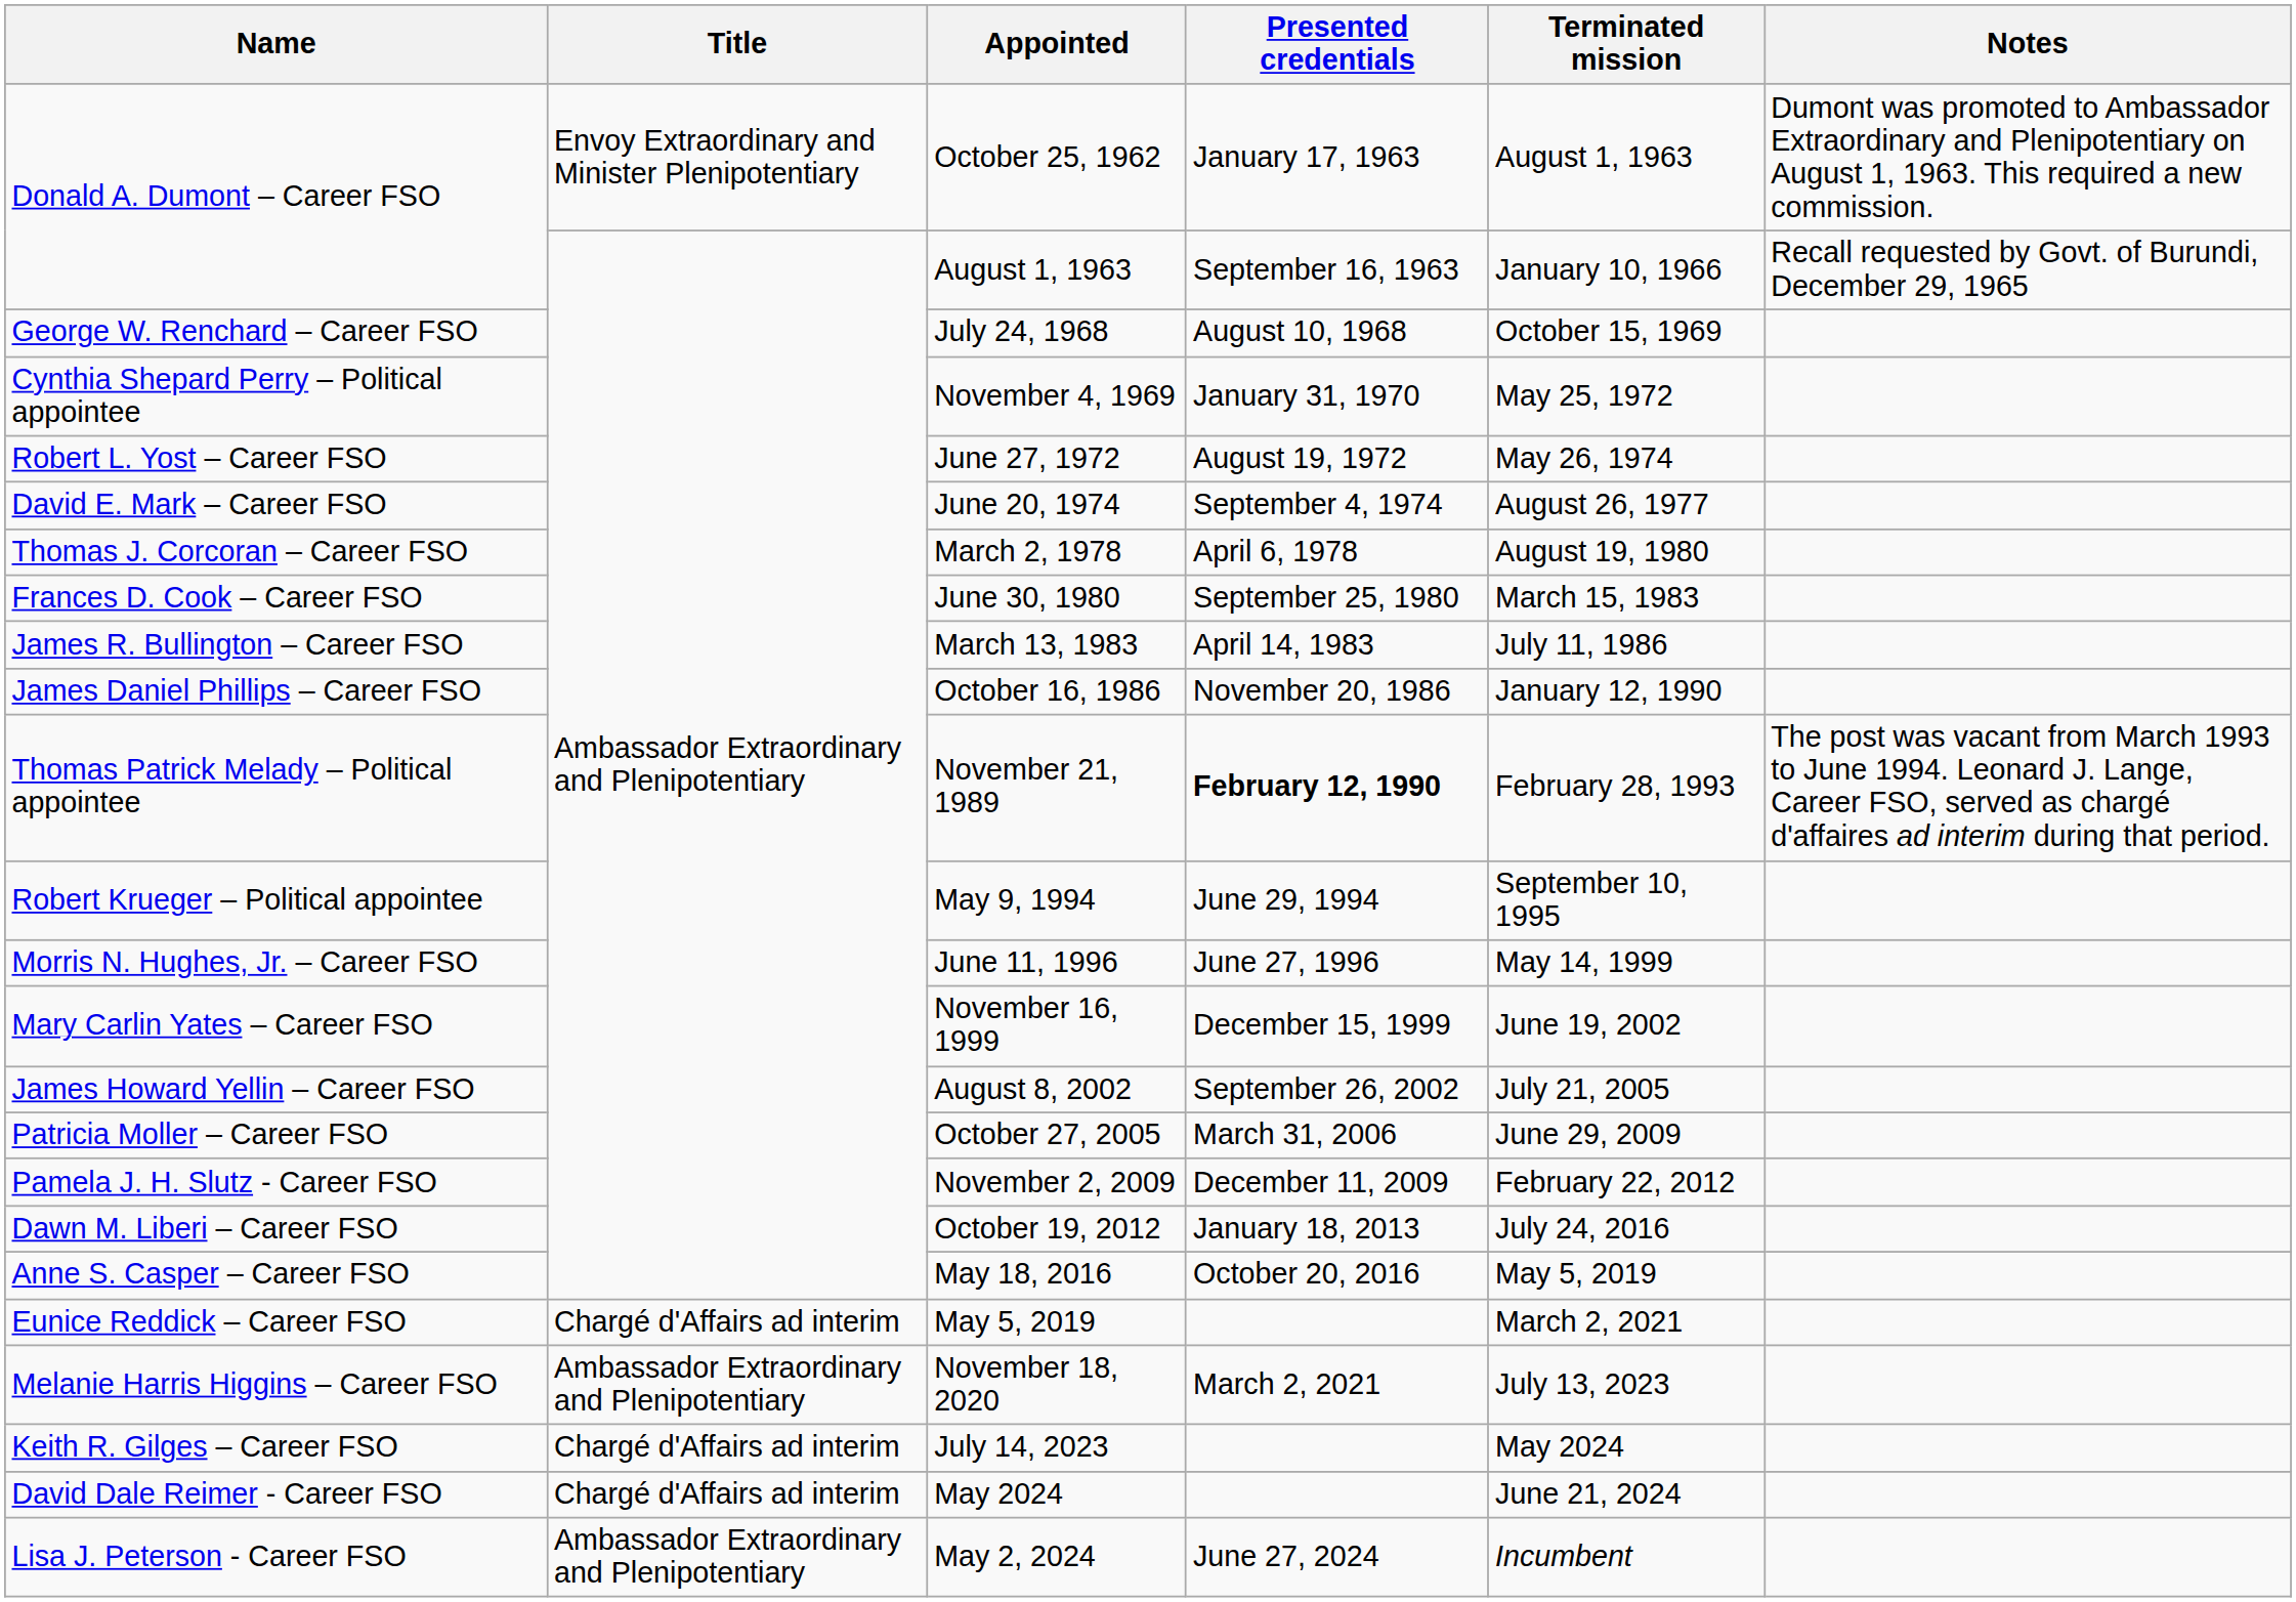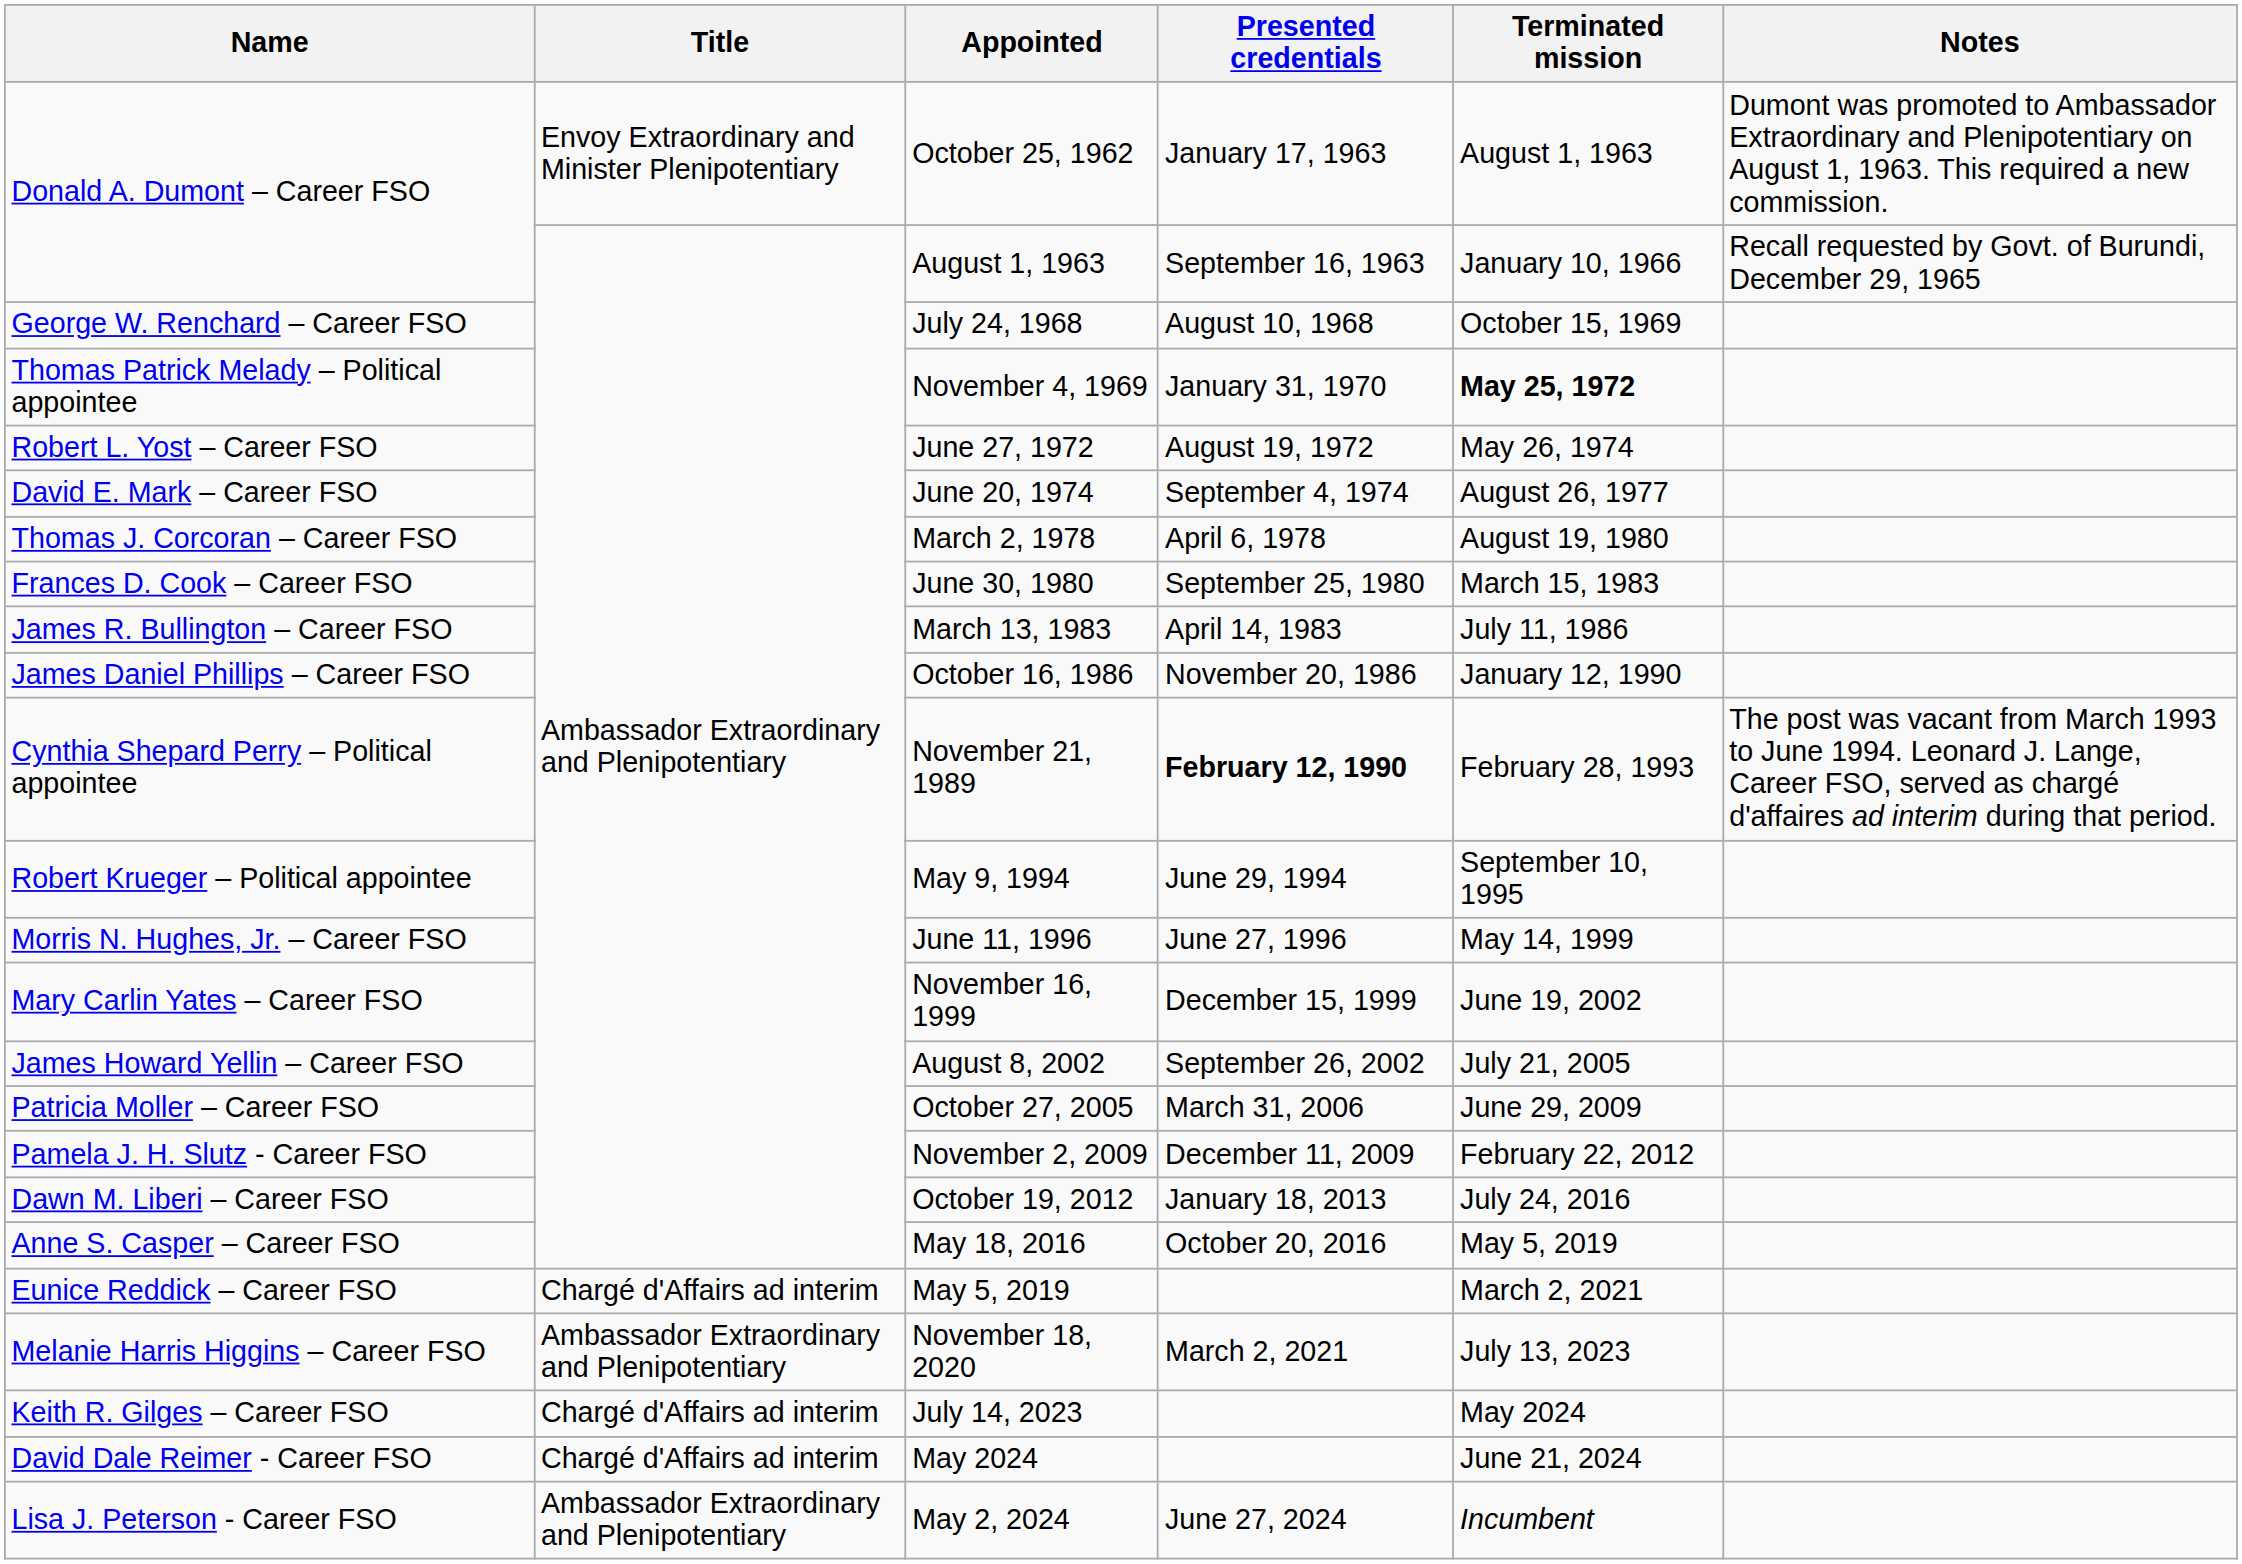November 4, 1969 | Name: Cynthia Shepard Perry – Political appointee -> Thomas Patrick Melady – Political appointee
November 4, 1969 | Terminated mission: normal -> bold
November 21, 1989 | Name: Thomas Patrick Melady – Political appointee -> Cynthia Shepard Perry – Political appointee
